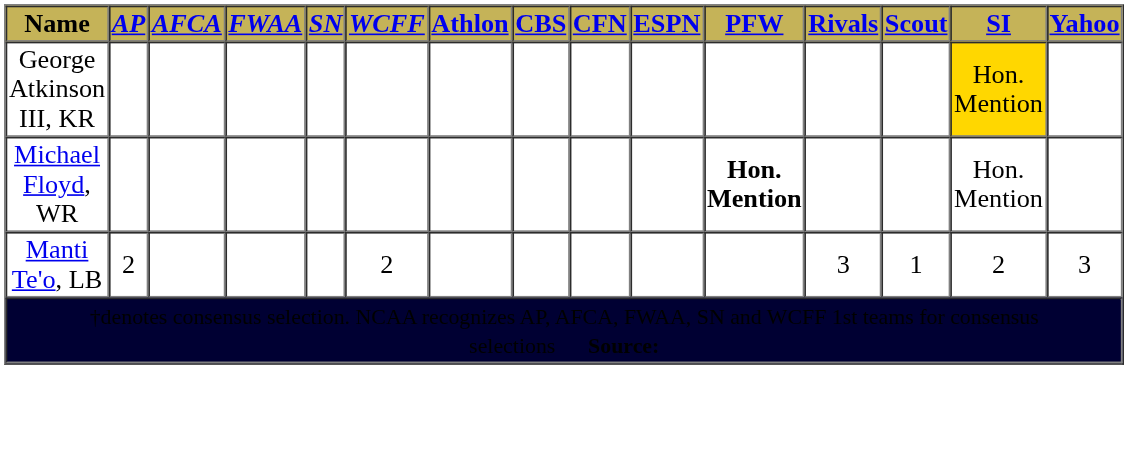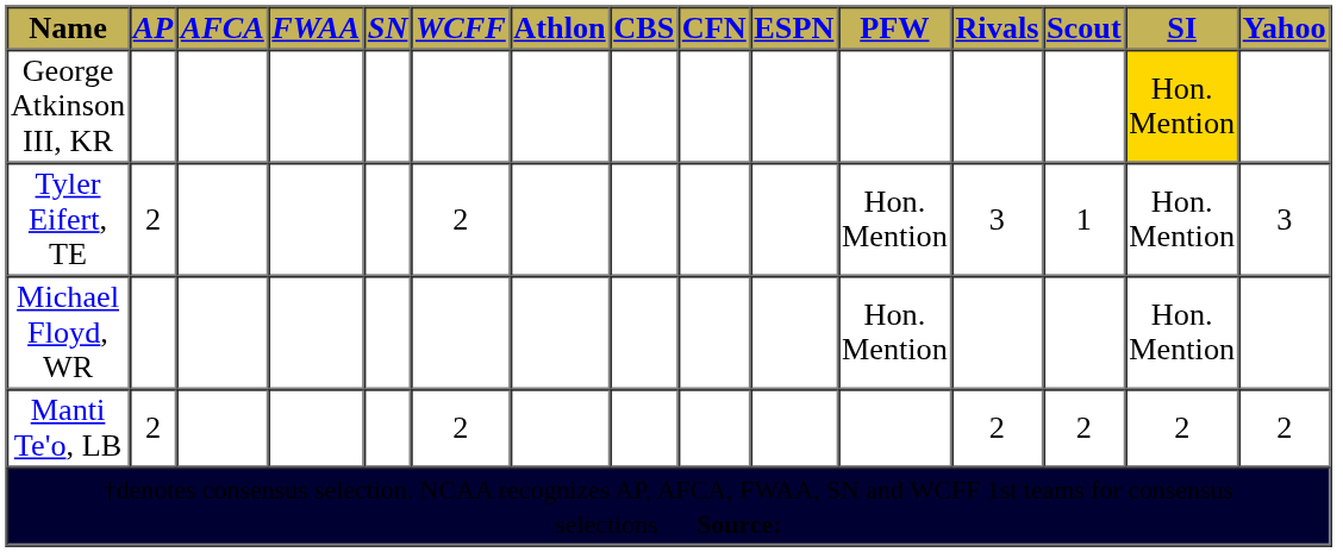+ row: Tyler Eifert, TE | 2 | 2 | Hon. Mention | 3 | 1 | Hon. Mention | 3
Michael Floyd, WR | PFW: bold -> normal
Manti Te'o, LB | Rivals: 3 -> 2
Manti Te'o, LB | Scout: 1 -> 2
Manti Te'o, LB | Yahoo: 3 -> 2
